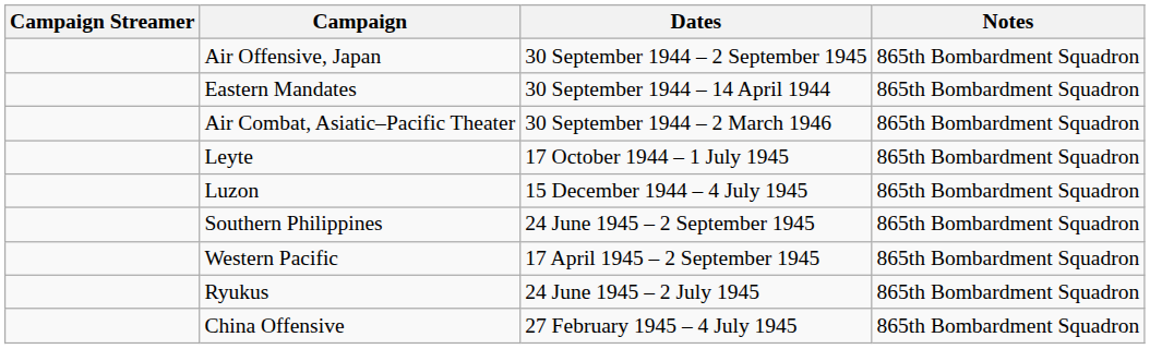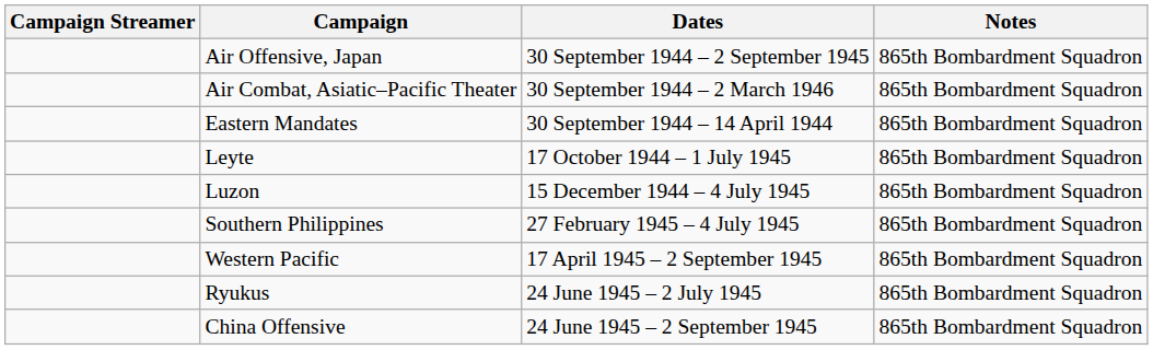rows swapped: Eastern Mandates <-> Air Combat, Asiatic–Pacific Theater
Southern Philippines | Dates: 24 June 1945 – 2 September 1945 -> 27 February 1945 – 4 July 1945
China Offensive | Dates: 27 February 1945 – 4 July 1945 -> 24 June 1945 – 2 September 1945
